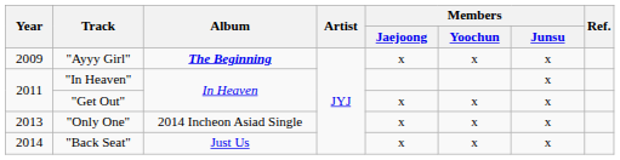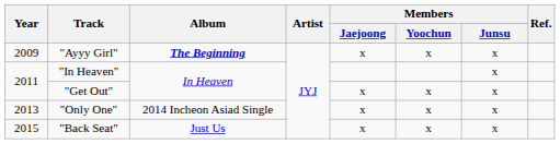"Back Seat" | Year: 2014 -> 2015
